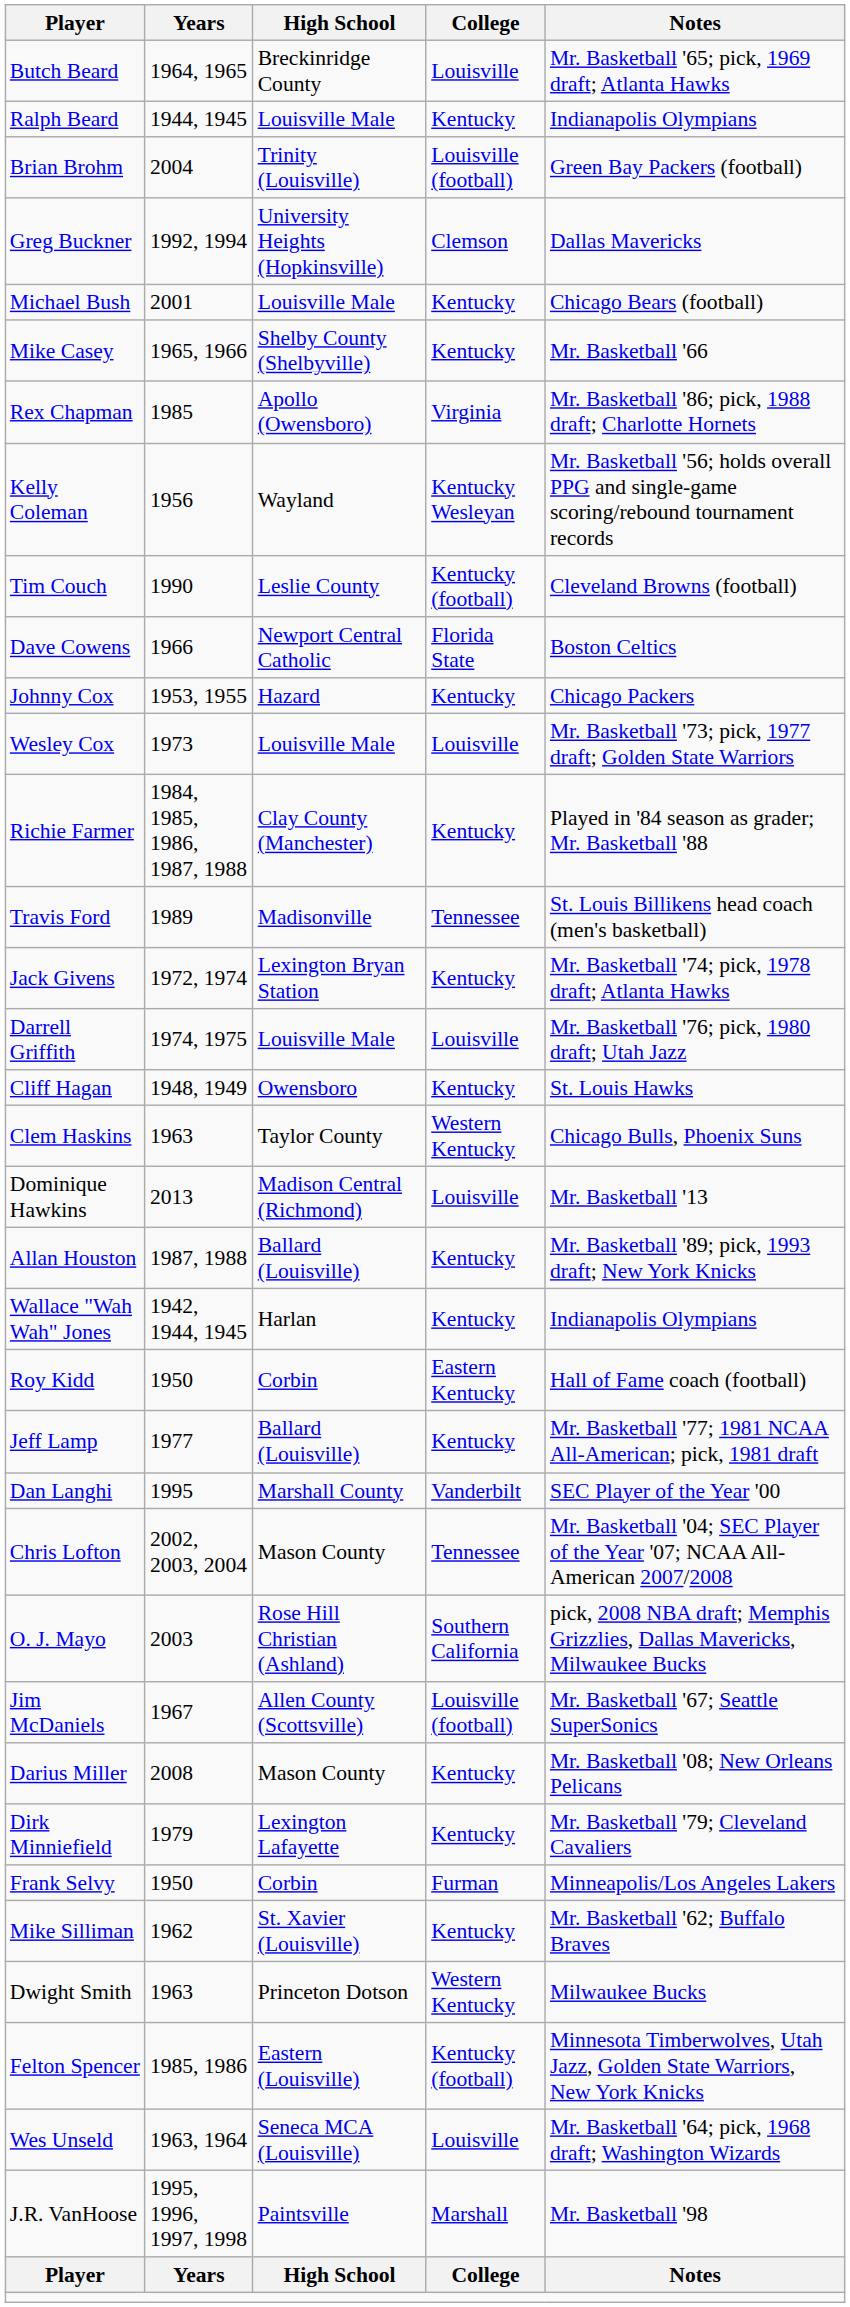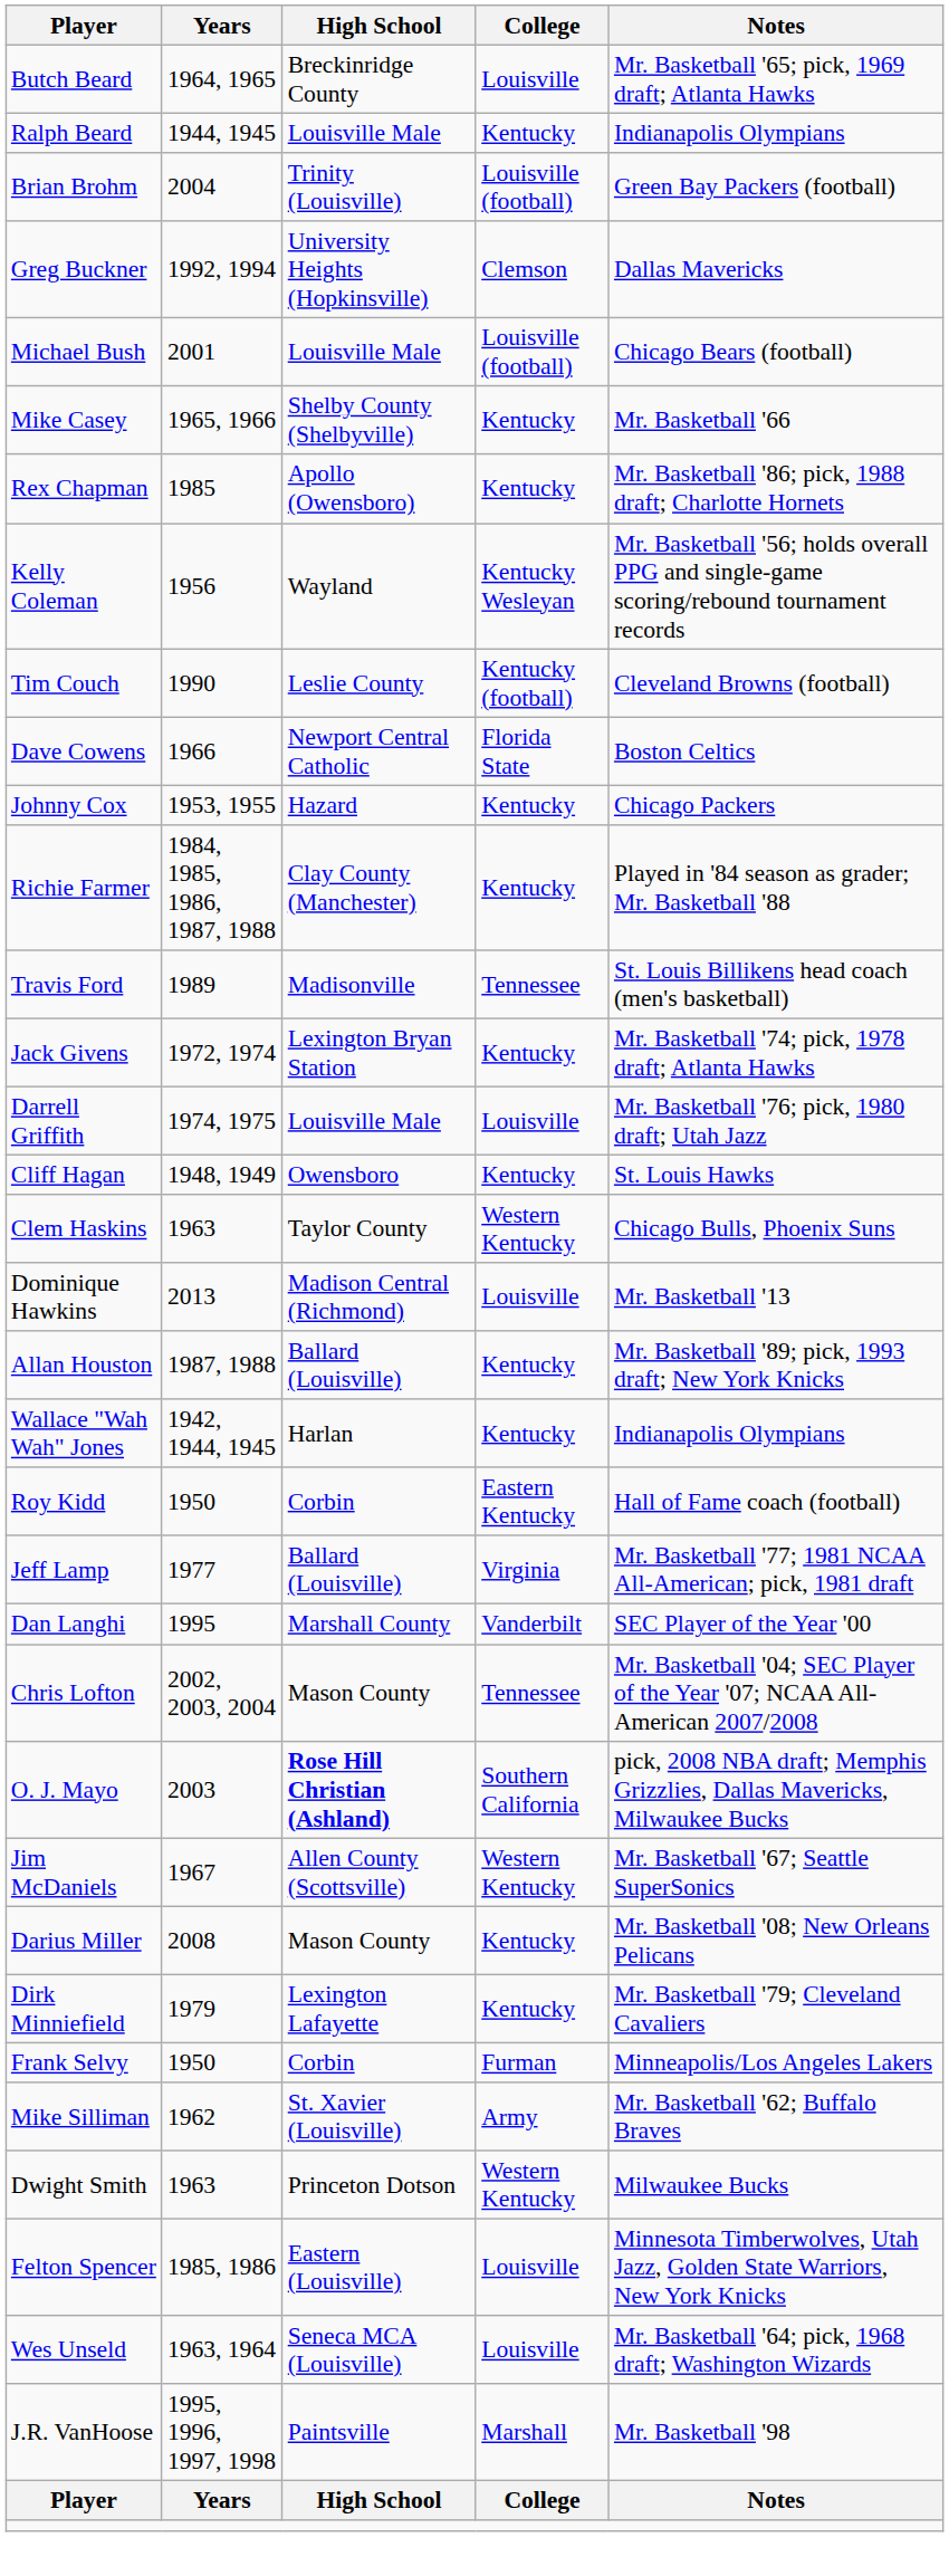Michael Bush | College: Kentucky -> Louisville (football)
Rex Chapman | College: Virginia -> Kentucky
- row: Wesley Cox | 1973 | Louisville Male | Louisville | Mr. Basketball '73; pick, 1977 draft; Golden State Warriors
Jeff Lamp | College: Kentucky -> Virginia
O. J. Mayo | High School: normal -> bold
Jim McDaniels | College: Louisville (football) -> Western Kentucky
Mike Silliman | College: Kentucky -> Army
Felton Spencer | College: Kentucky (football) -> Louisville
